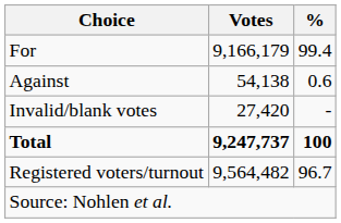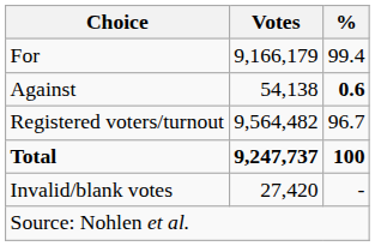Against | %: normal -> bold
rows swapped: Invalid/blank votes <-> Registered voters/turnout
